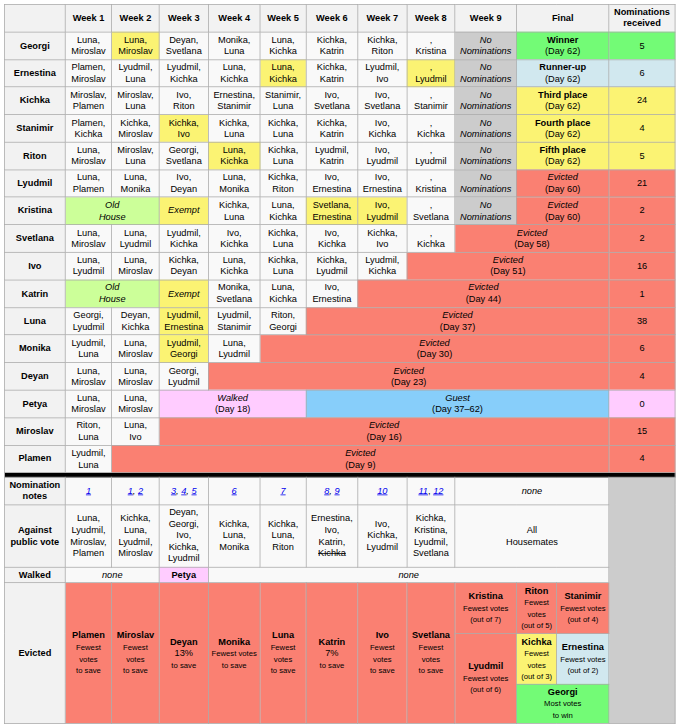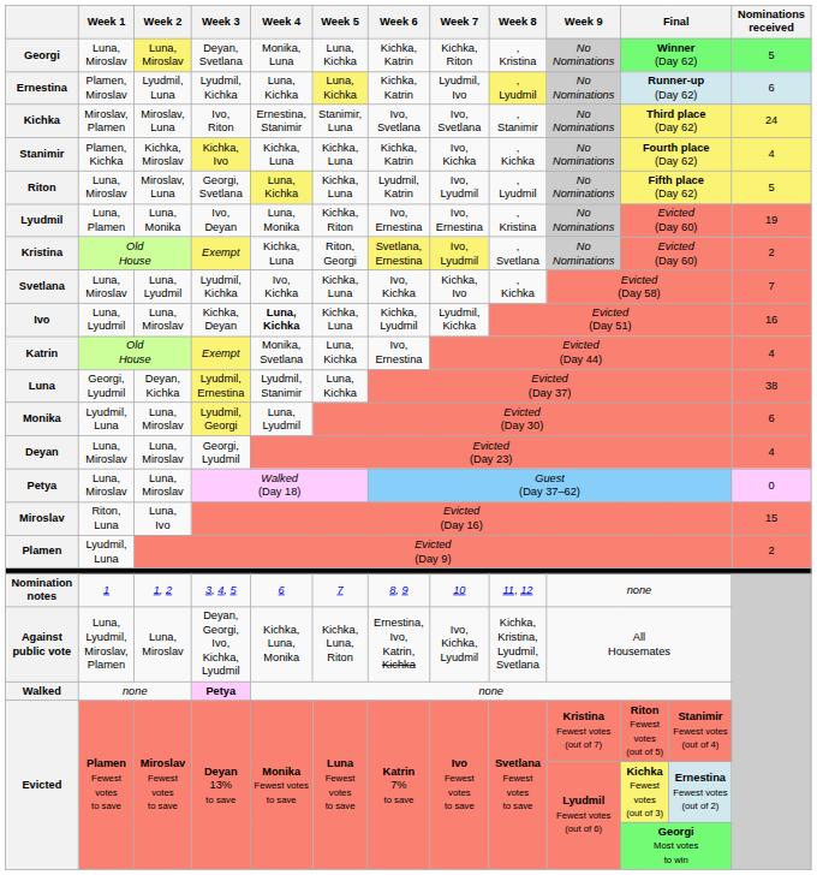Lyudmil | Nominations received: 21 -> 19
Kristina | Week 5: Luna, Kichka -> Riton, Georgi
Svetlana | Nominations received: 2 -> 7
Ivo | Week 4: normal -> bold
Katrin | Nominations received: 1 -> 4
Luna | Week 5: Riton, Georgi -> Luna, Kichka
Plamen | Nominations received: 4 -> 2
Against public vote | Week 2: Kichka, Luna, Lyudmil, Miroslav -> Luna, Miroslav
